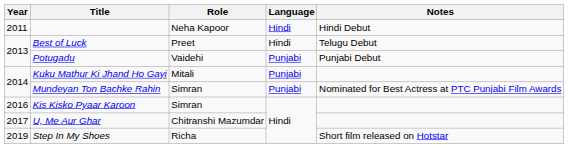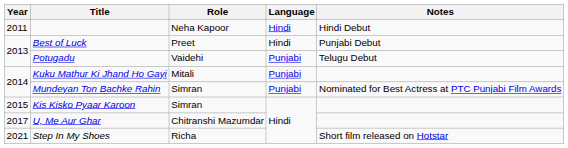Best of Luck | Notes: Telugu Debut -> Punjabi Debut
Potugadu | Notes: Punjabi Debut -> Telugu Debut
Kis Kisko Pyaar Karoon | Year: 2016 -> 2015
Step In My Shoes | Year: 2019 -> 2021
